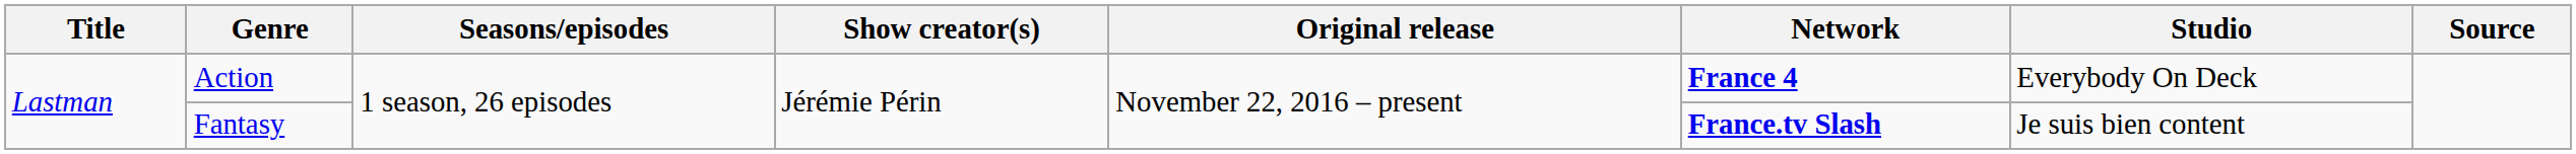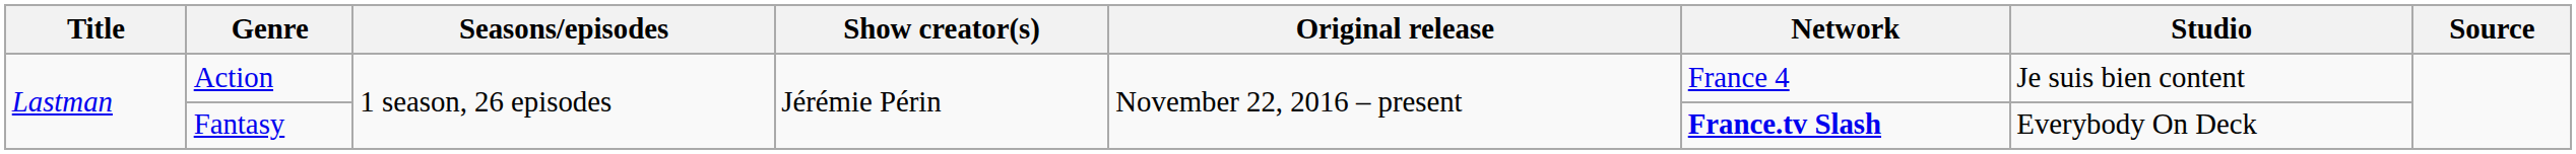Action | Network: bold -> normal
Action | Studio: Everybody On Deck -> Je suis bien content
Fantasy | Studio: Je suis bien content -> Everybody On Deck
